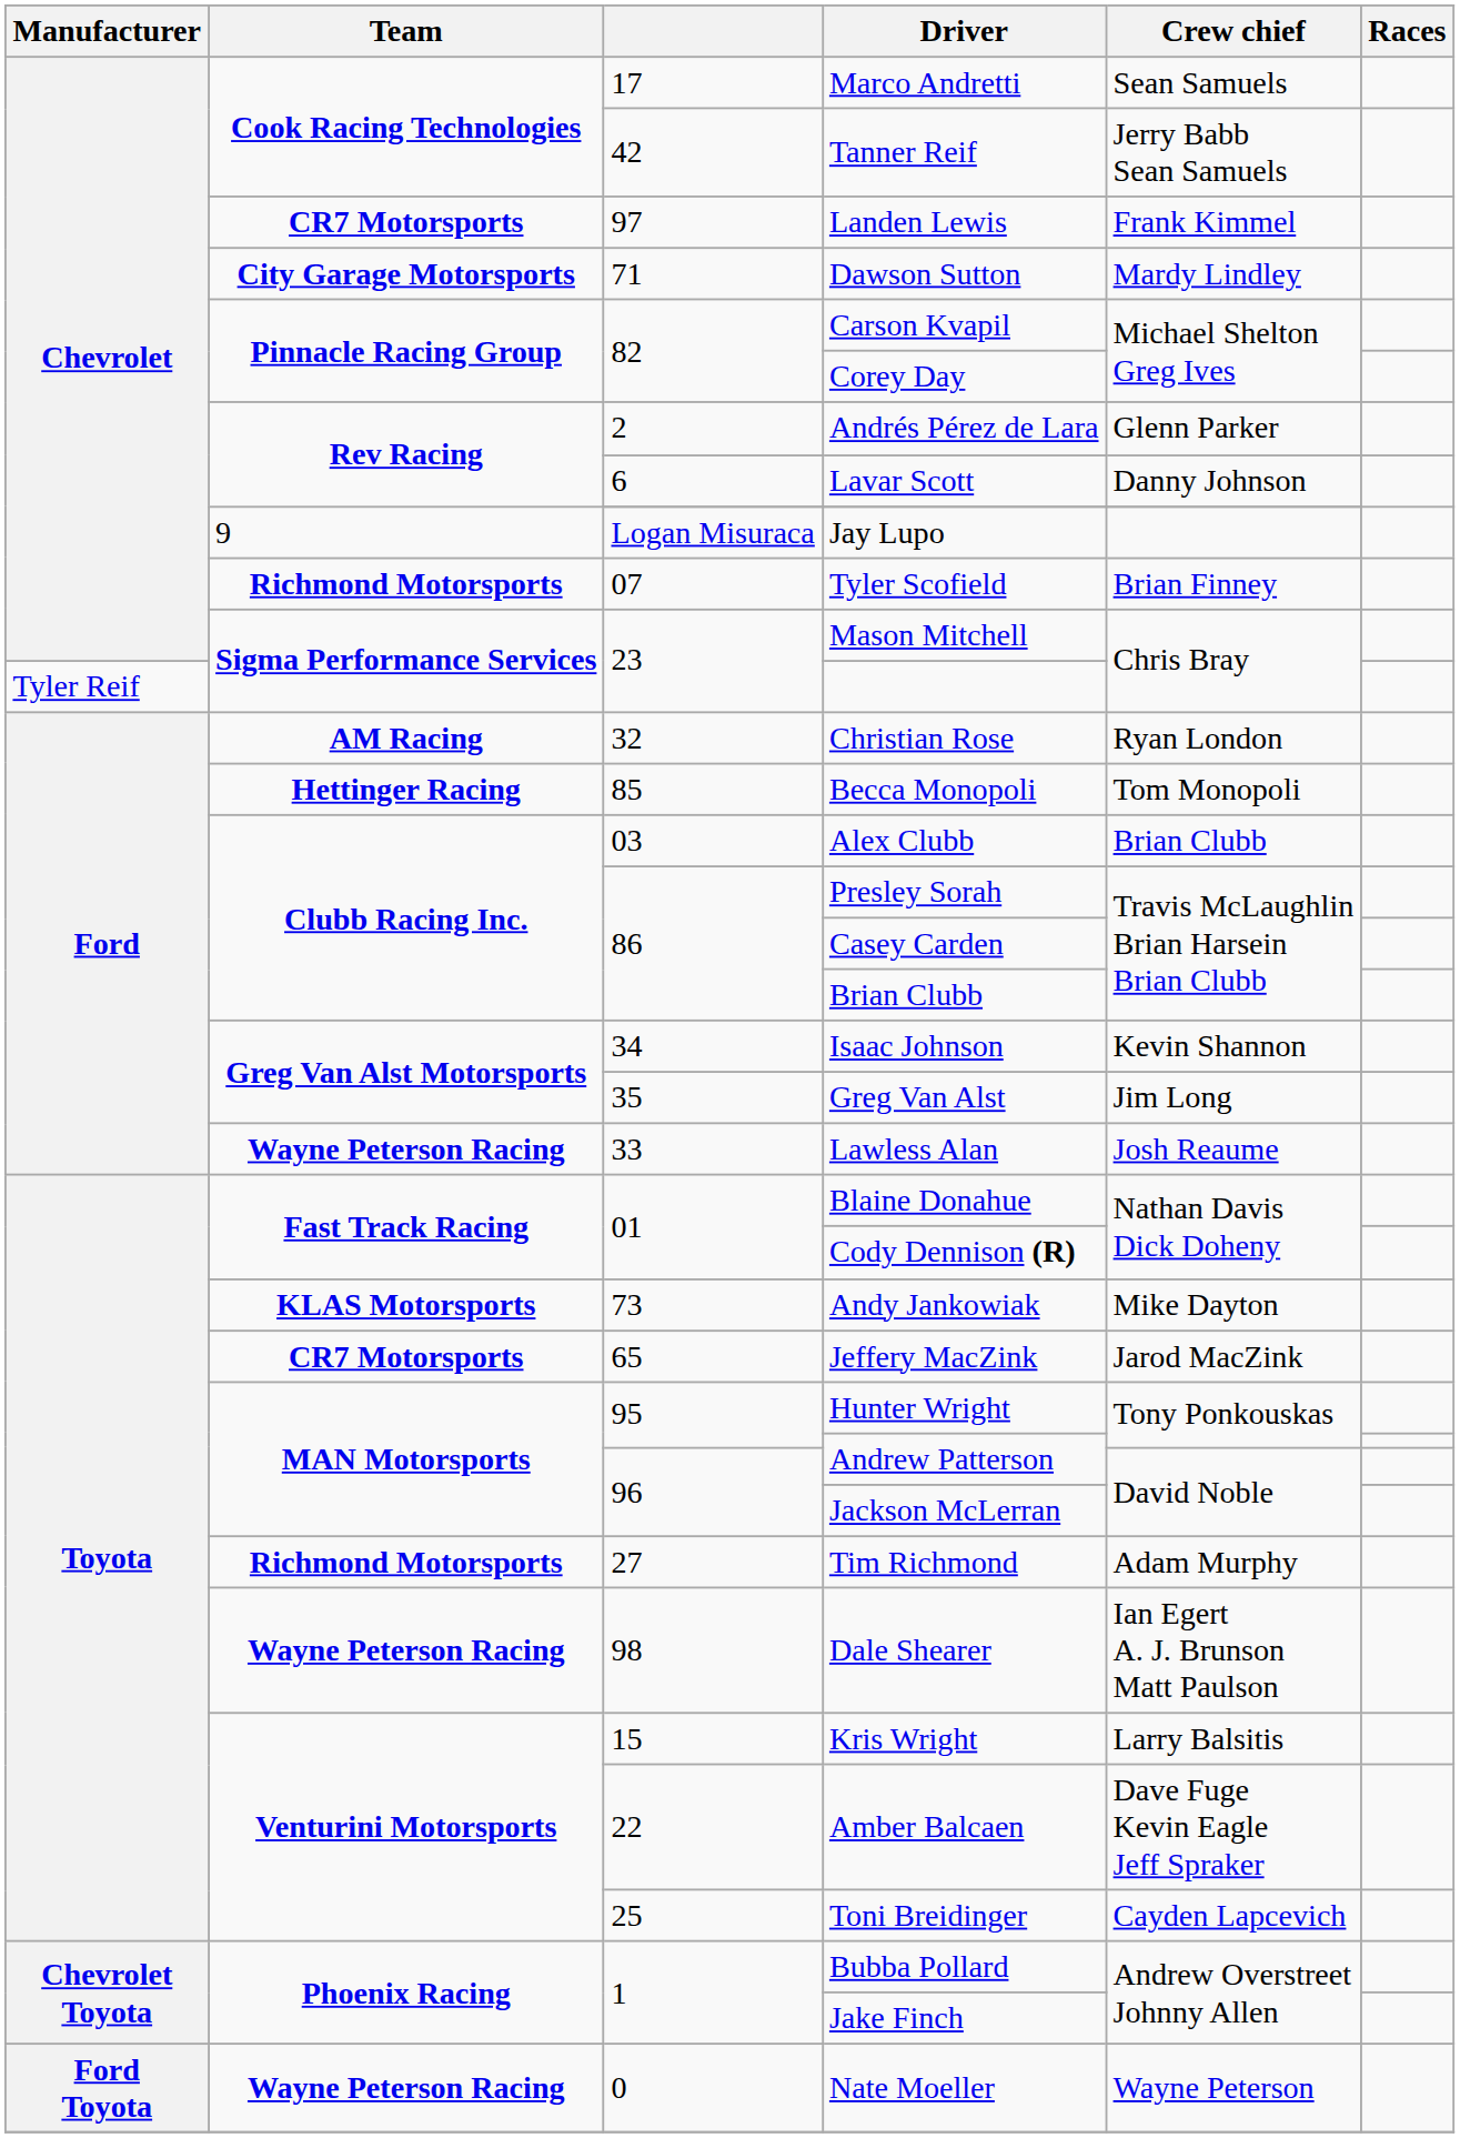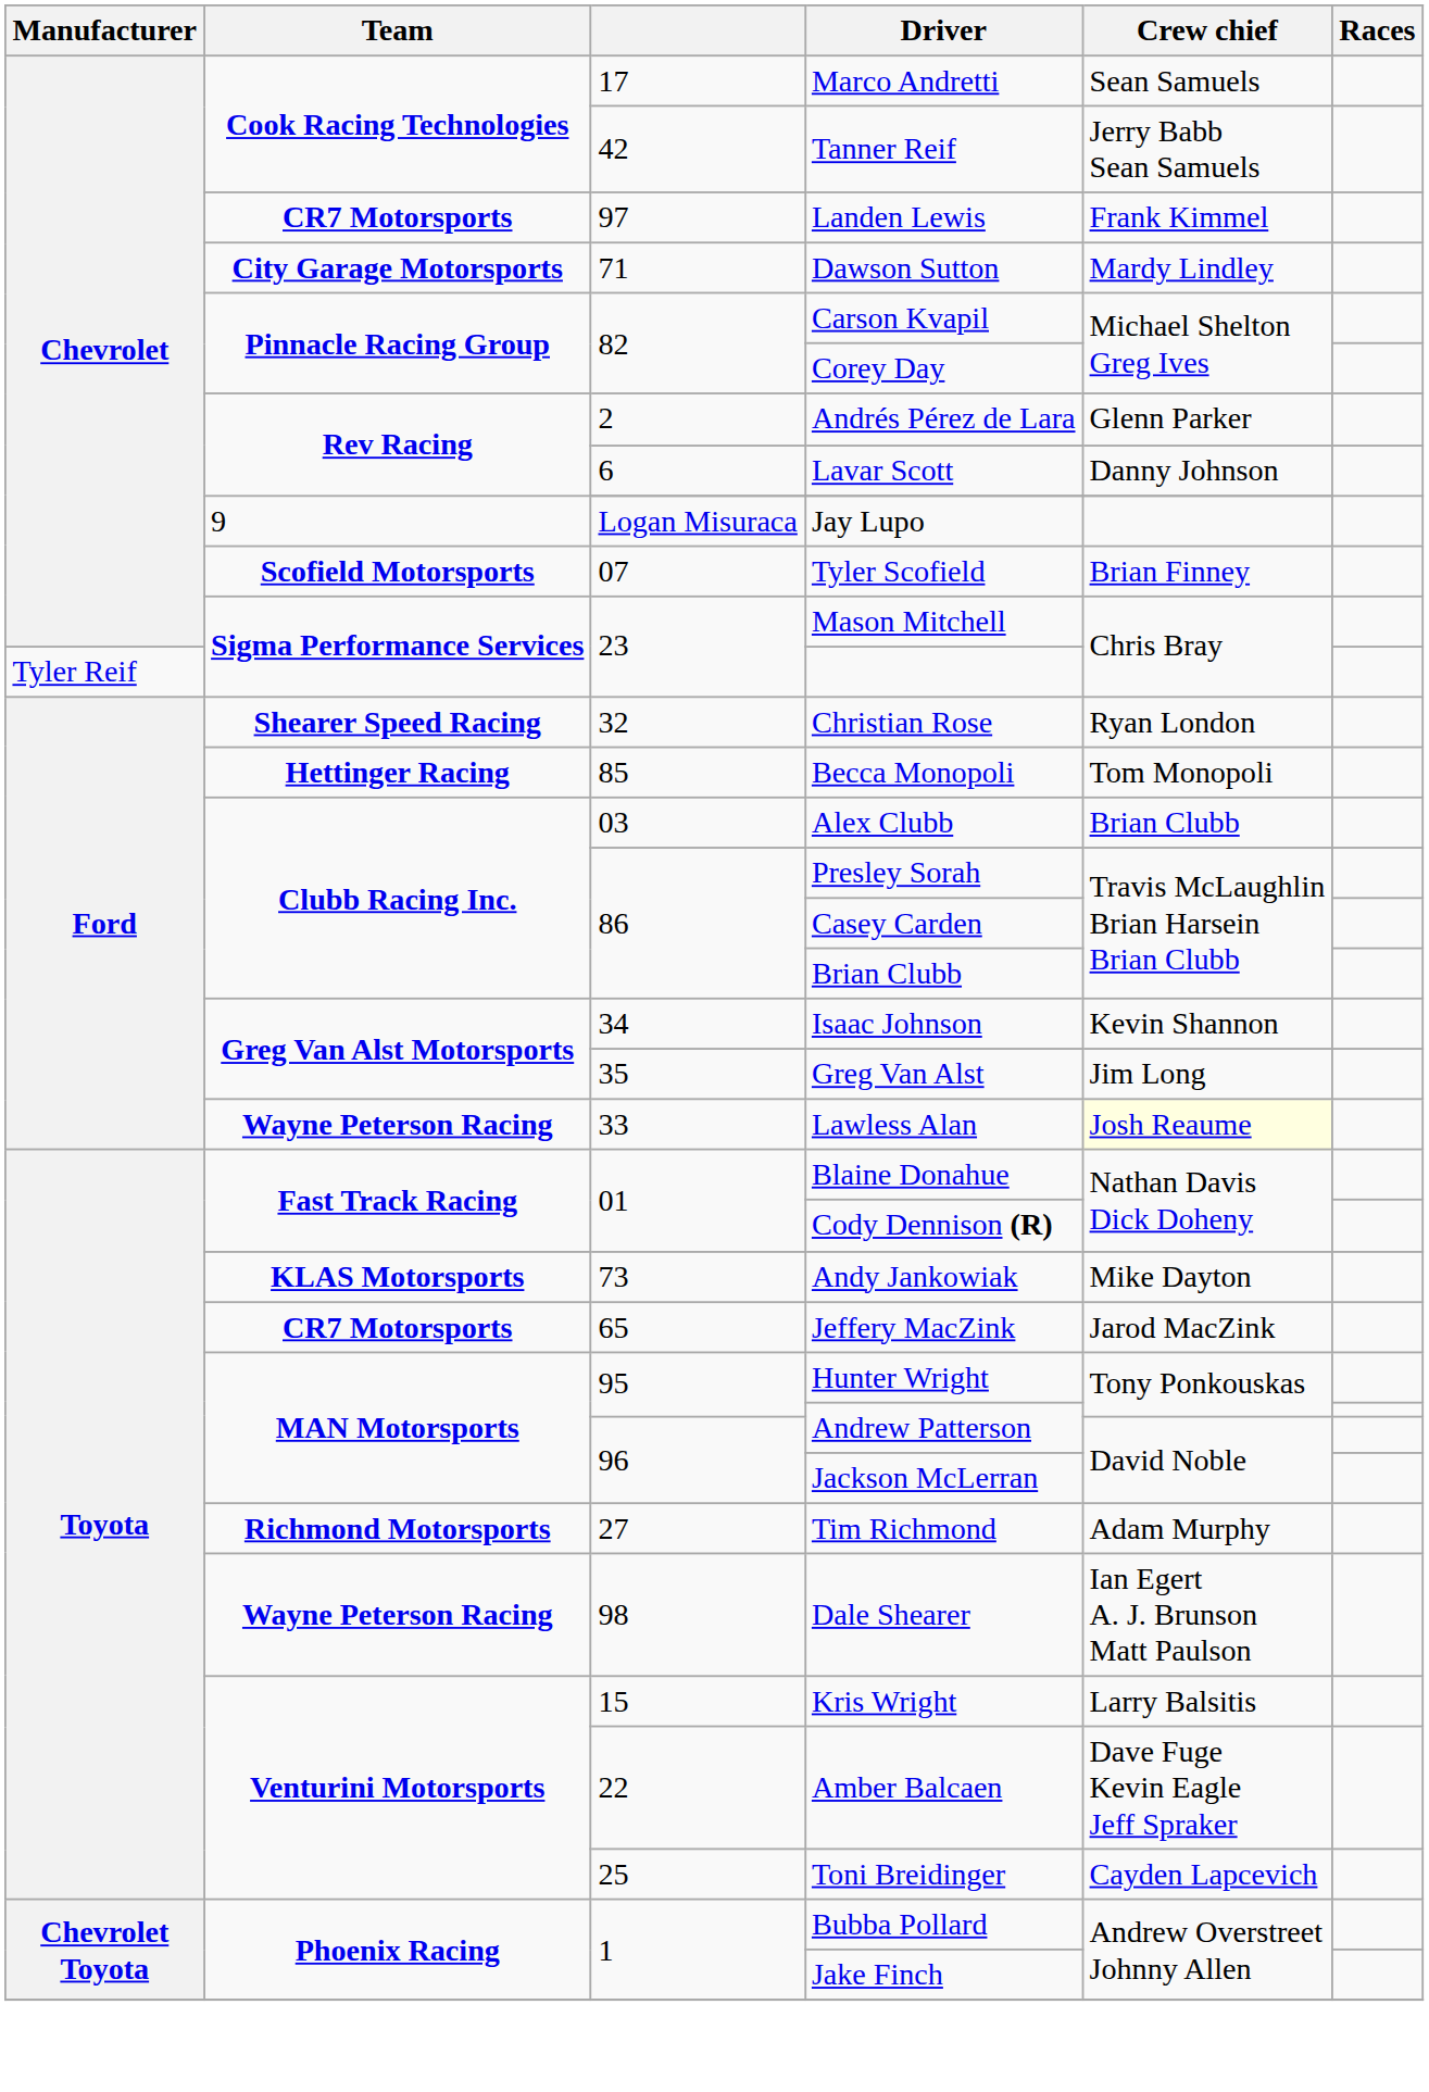Tyler Scofield | Team: Richmond Motorsports -> Scofield Motorsports
Christian Rose | Team: AM Racing -> Shearer Speed Racing
Lawless Alan | Crew chief: no background -> lightyellow background
- row: Ford Toyota | Wayne Peterson Racing | 0 | Nate Moeller | Wayne Peterson
